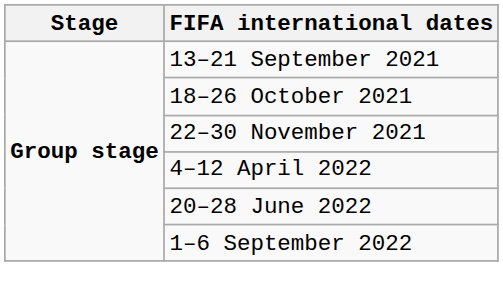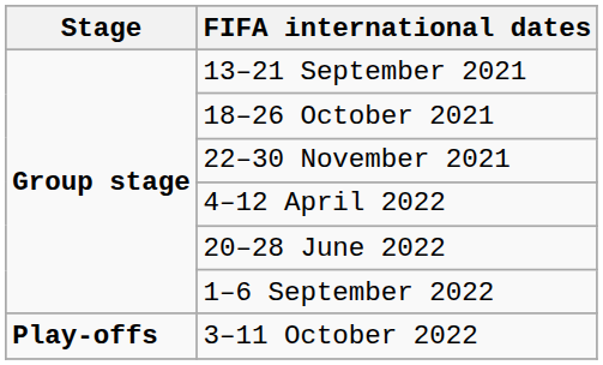+ row: Play-offs | 3–11 October 2022
